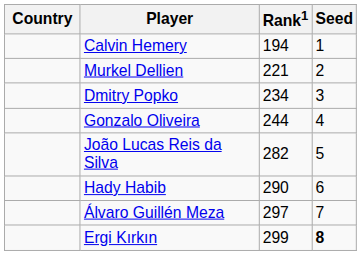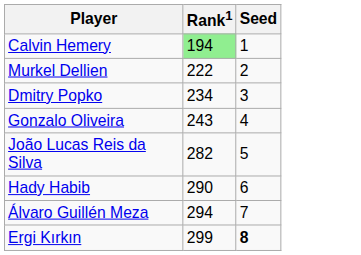- column: Country
Calvin Hemery | Rank1: no background -> lightgreen background
Murkel Dellien | Rank1: 221 -> 222
Gonzalo Oliveira | Rank1: 244 -> 243
Álvaro Guillén Meza | Rank1: 297 -> 294
